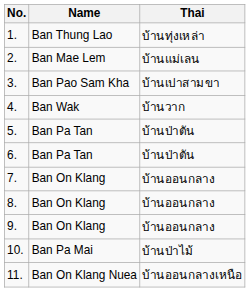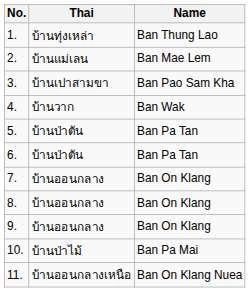columns swapped: Name <-> Thai
